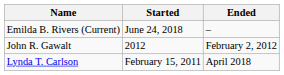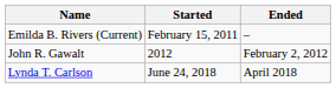Emilda B. Rivers (Current) | Started: June 24, 2018 -> February 15, 2011
Lynda T. Carlson | Started: February 15, 2011 -> June 24, 2018
